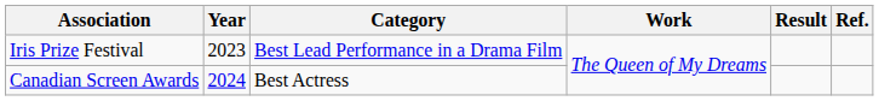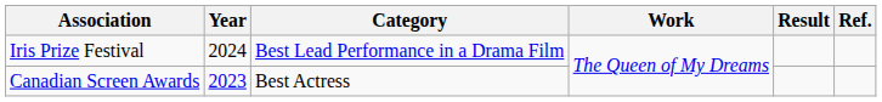Iris Prize Festival | Year: 2023 -> 2024
Canadian Screen Awards | Year: 2024 -> 2023
